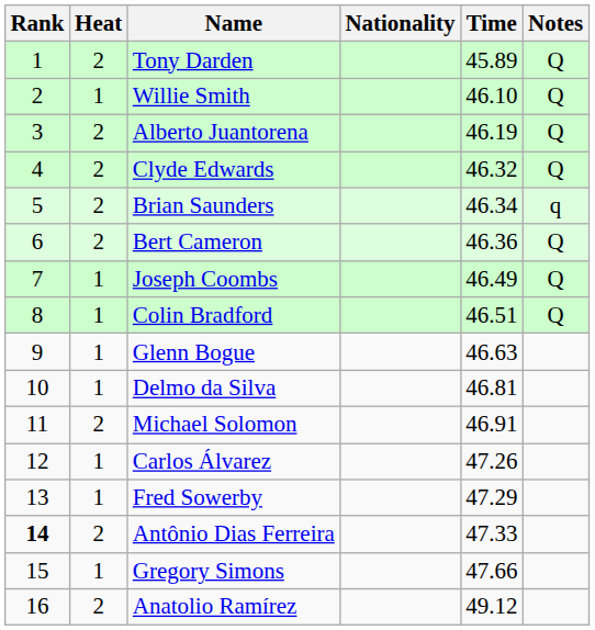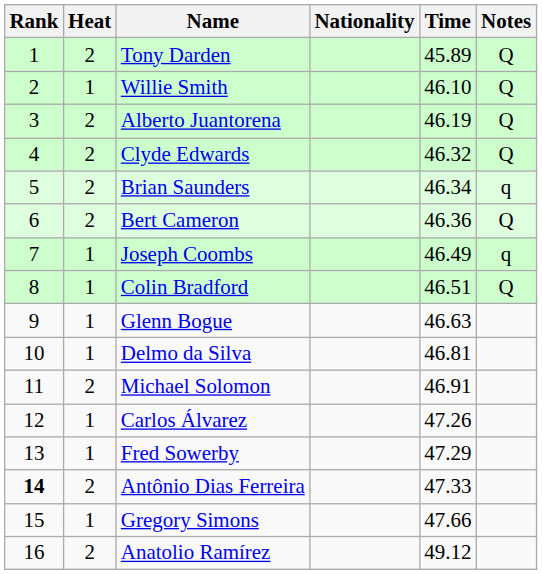Joseph Coombs | Notes: Q -> q
